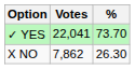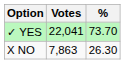X NO | Votes: 7,862 -> 7,863
